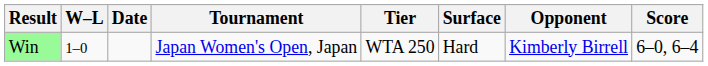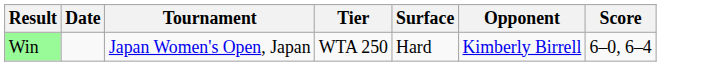- column: W–L | 1–0
